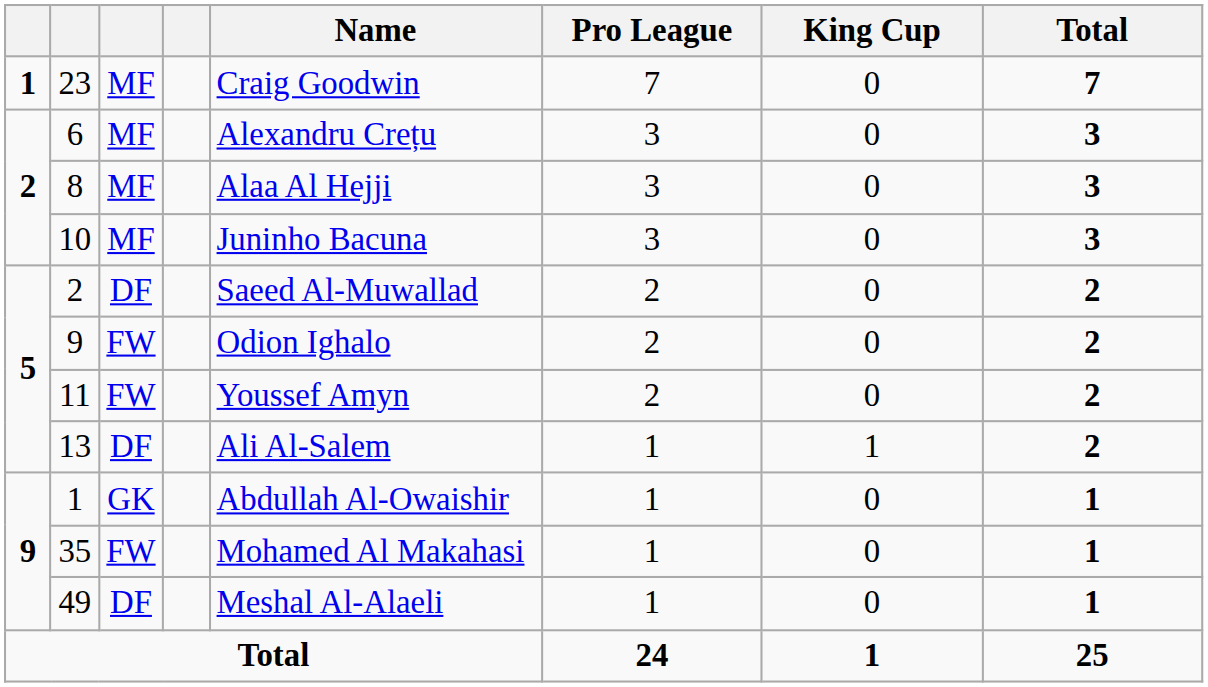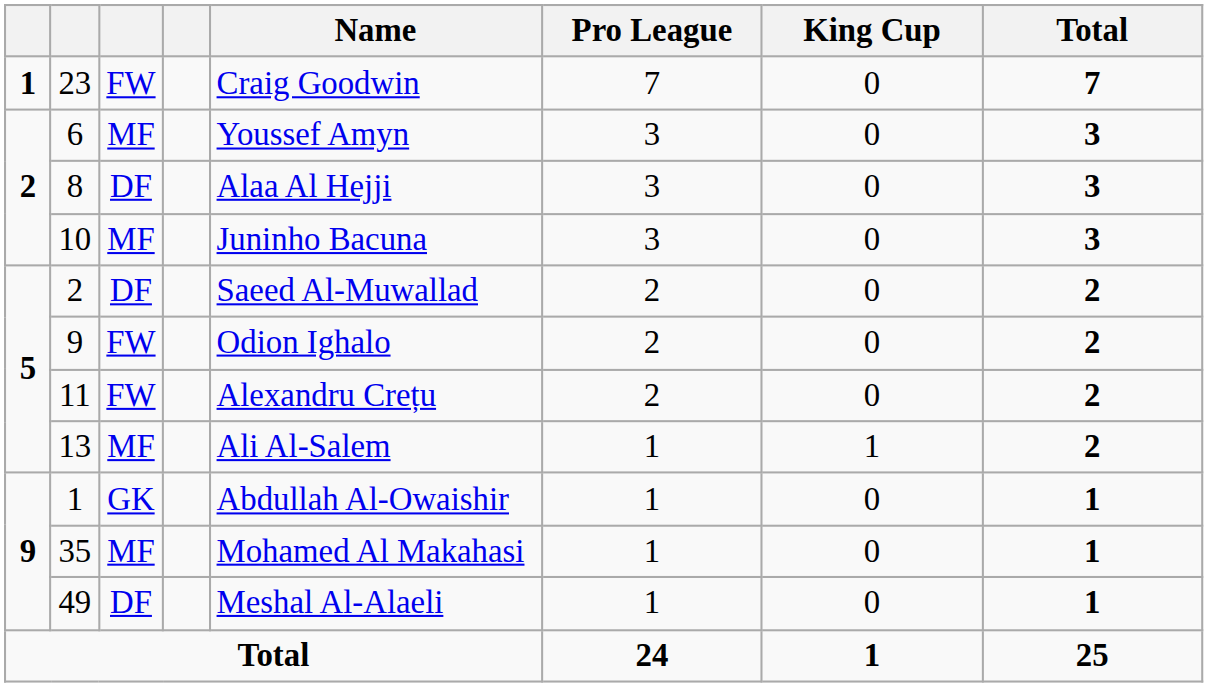23 | column 3: MF -> FW
6 | Name: Alexandru Crețu -> Youssef Amyn
8 | column 3: MF -> DF
11 | Name: Youssef Amyn -> Alexandru Crețu
13 | column 3: DF -> MF
35 | column 3: FW -> MF
